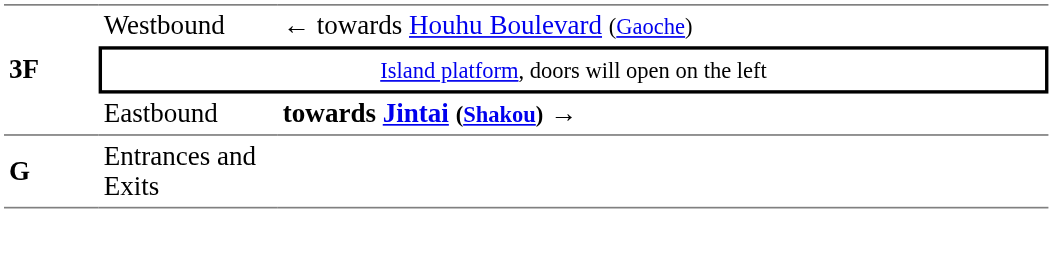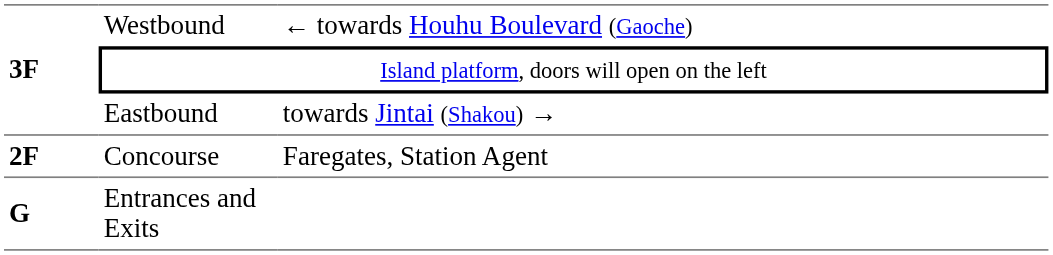Eastbound | column 3: bold -> normal
+ row: 2F | Concourse | Faregates, Station Agent
